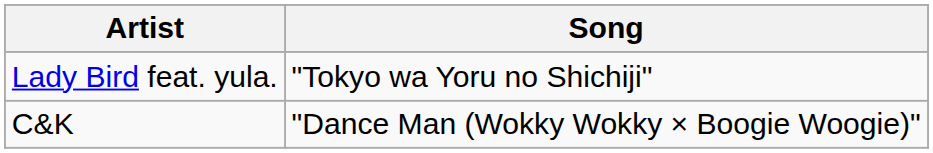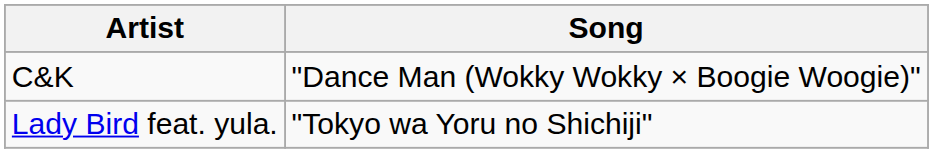rows swapped: C&K <-> Lady Bird feat. yula.
